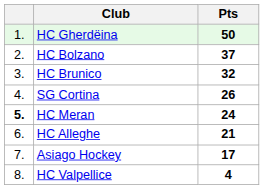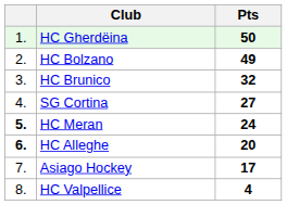HC Bolzano | Pts: 37 -> 49
SG Cortina | Pts: 26 -> 27
HC Alleghe | column 1: normal -> bold
HC Alleghe | Pts: 21 -> 20
